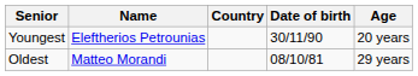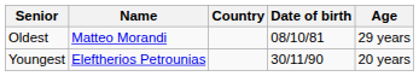rows swapped: Youngest <-> Oldest
